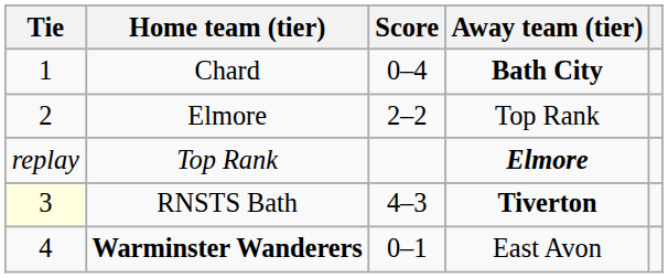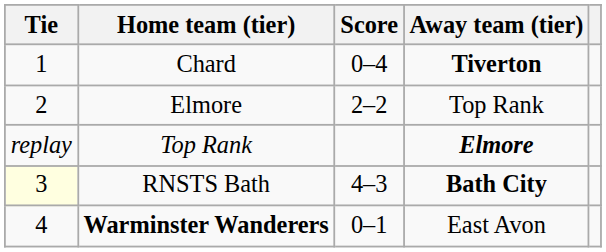Chard | Away team (tier): Bath City -> Tiverton
RNSTS Bath | Away team (tier): Tiverton -> Bath City
